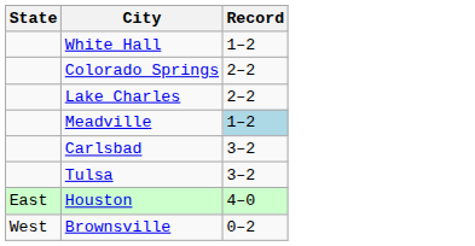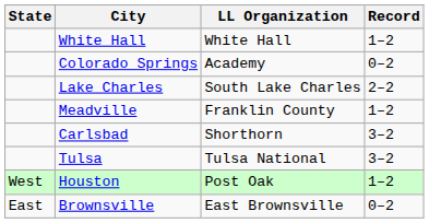+ column: LL Organization | White Hall | Academy | South Lake Charles | Franklin County | Shorthorn | Tulsa National | Post Oak | East Brownsville
Colorado Springs | Record: 2–2 -> 0–2
Meadville | Record: lightblue background -> no background
Houston | State: East -> West
Houston | Record: 4–0 -> 1–2
Brownsville | State: West -> East
